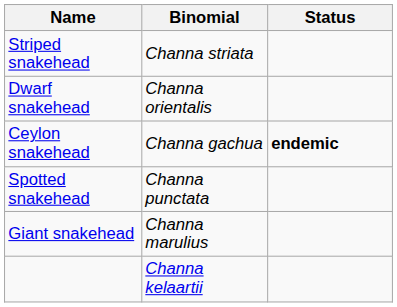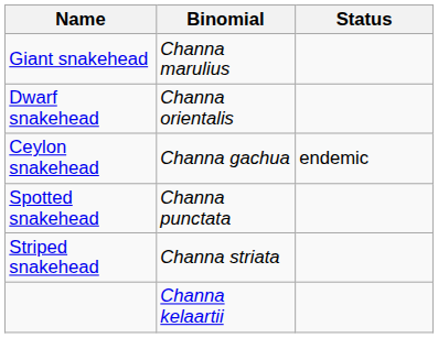rows swapped: Giant snakehead <-> Striped snakehead
Ceylon snakehead | Status: bold -> normal
